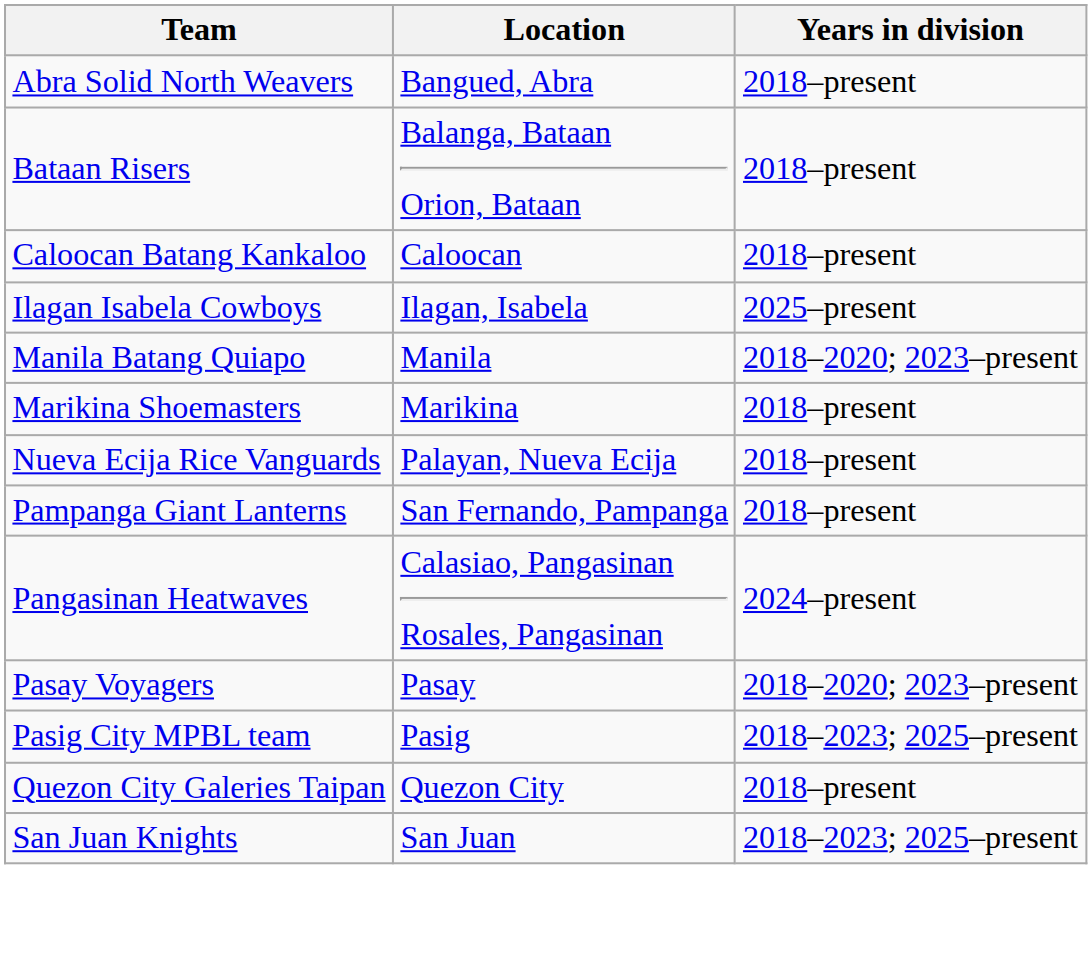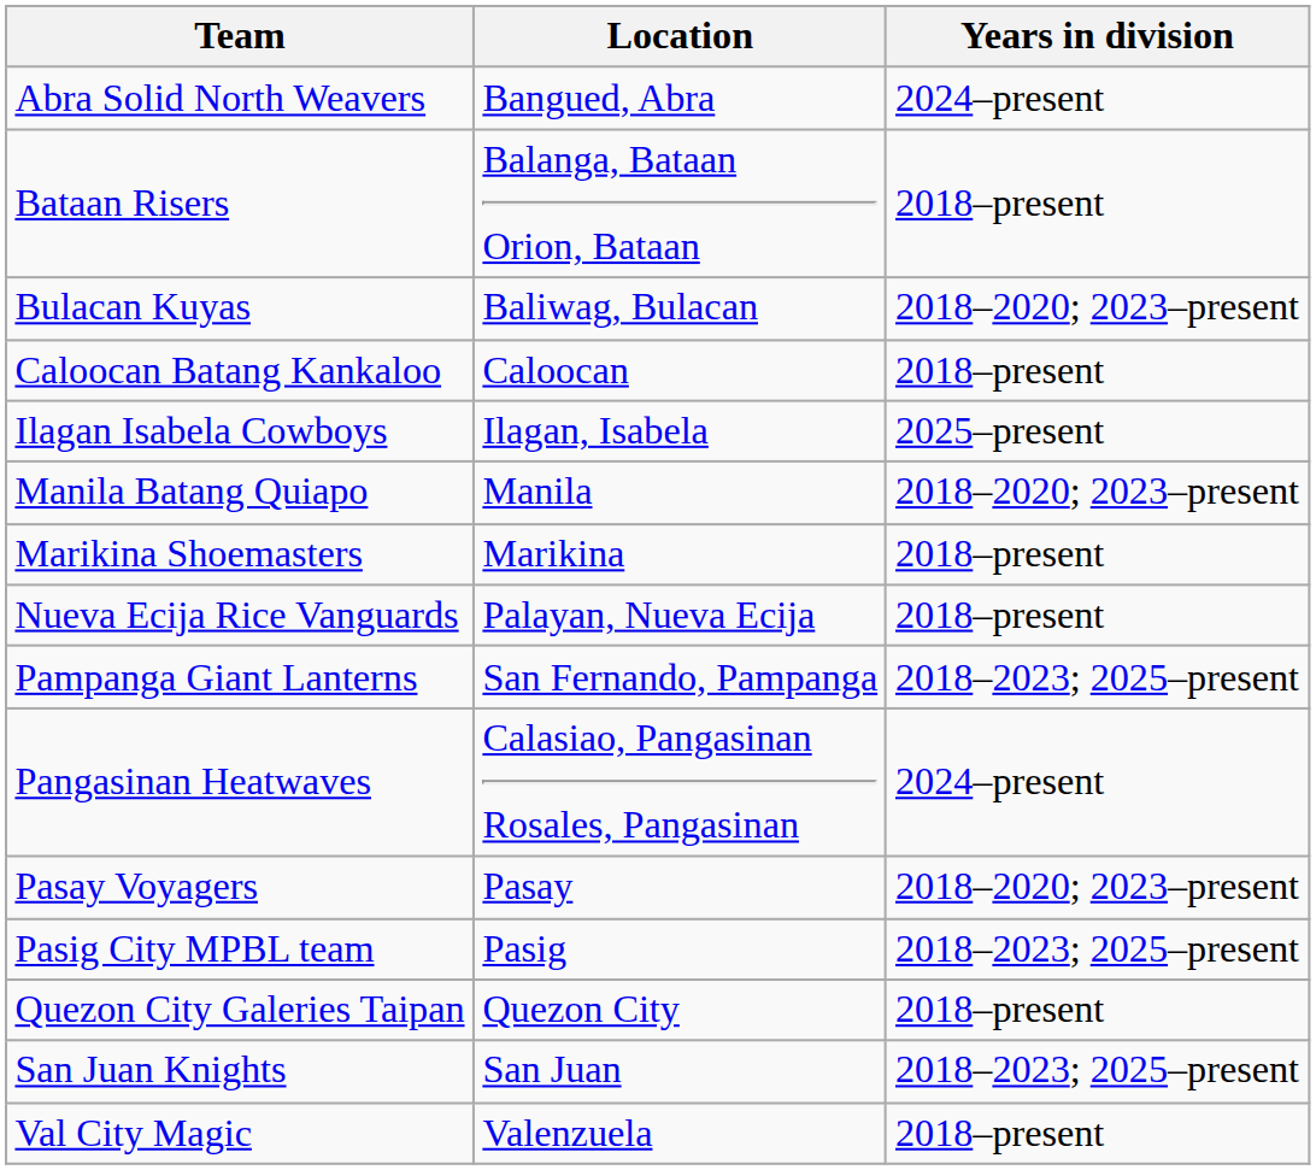Abra Solid North Weavers | Years in division: 2018–present -> 2024–present
+ row: Bulacan Kuyas | Baliwag, Bulacan | 2018–2020; 2023–present
Pampanga Giant Lanterns | Years in division: 2018–present -> 2018–2023; 2025–present
+ row: Val City Magic | Valenzuela | 2018–present
